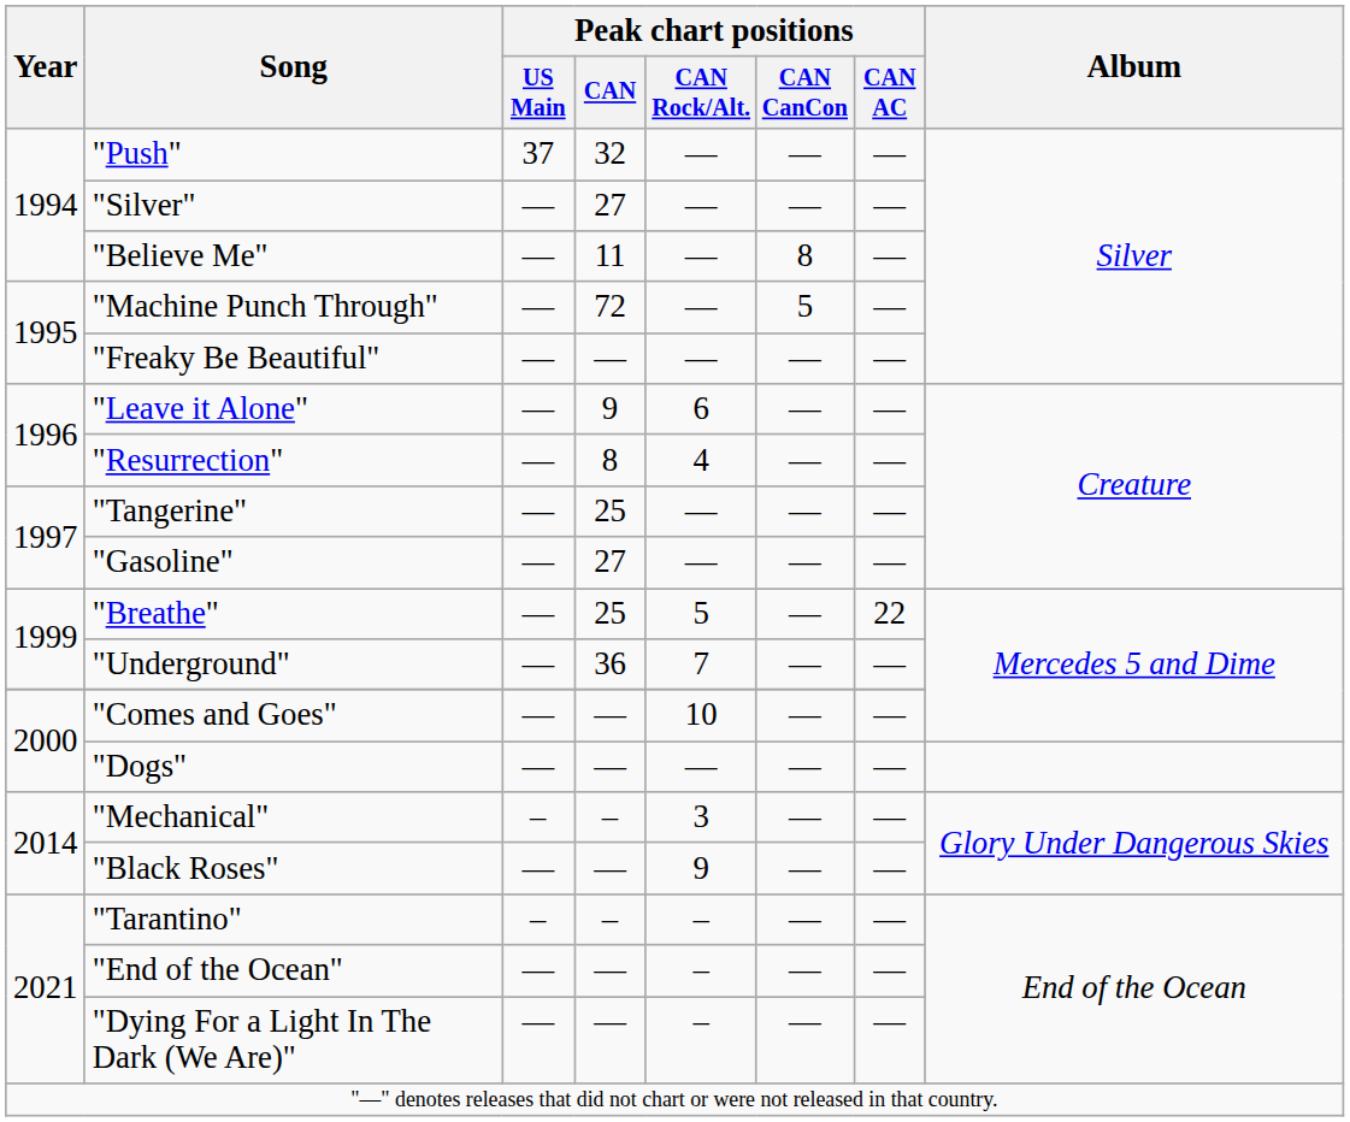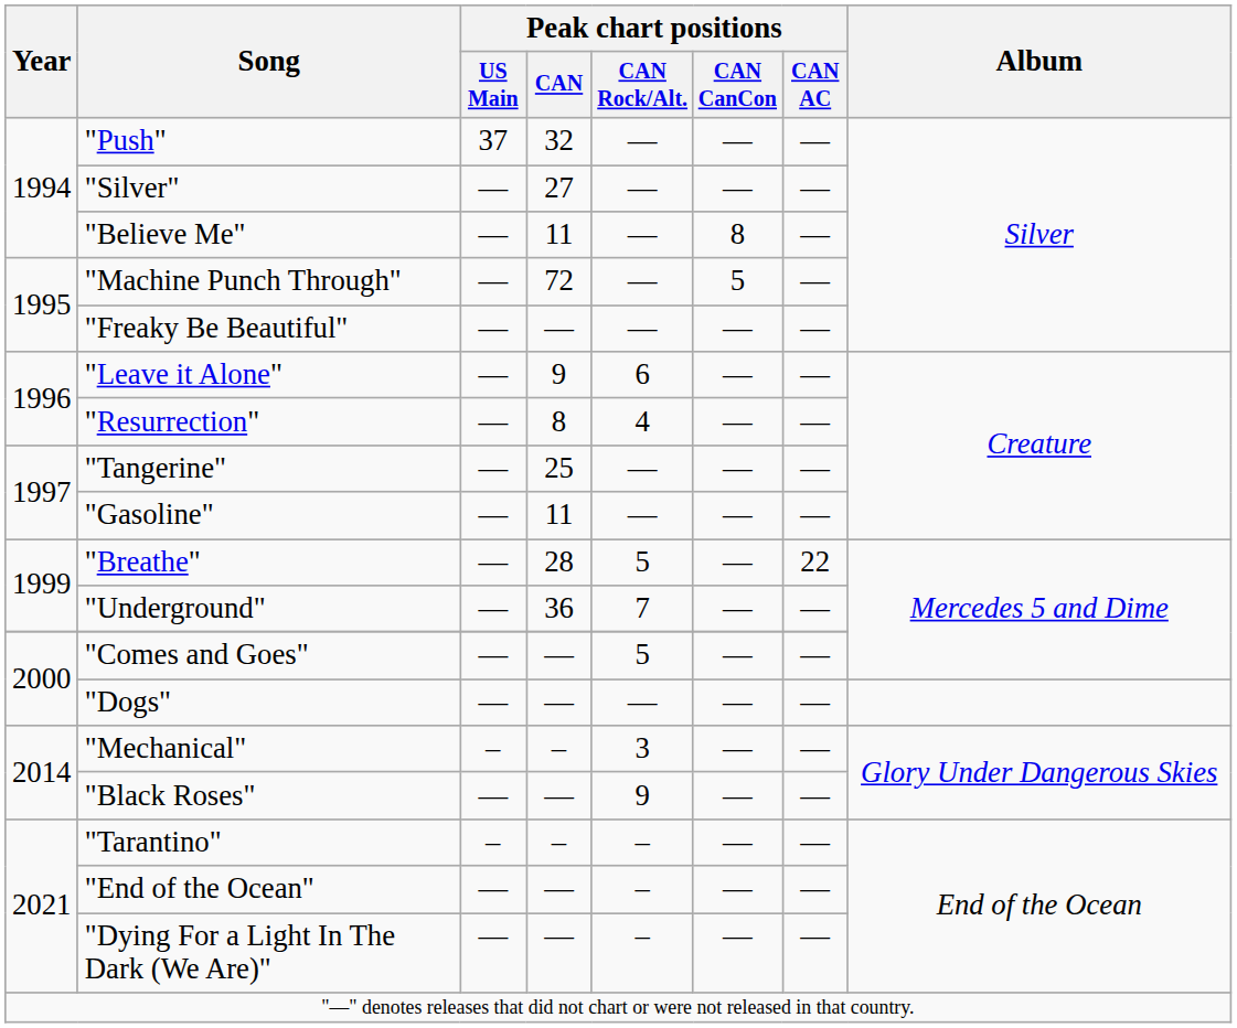"Gasoline" | Peak chart positions / CAN: 27 -> 11
"Breathe" | Peak chart positions / CAN: 25 -> 28
"Comes and Goes" | Peak chart positions / CAN Rock/Alt.: 10 -> 5
